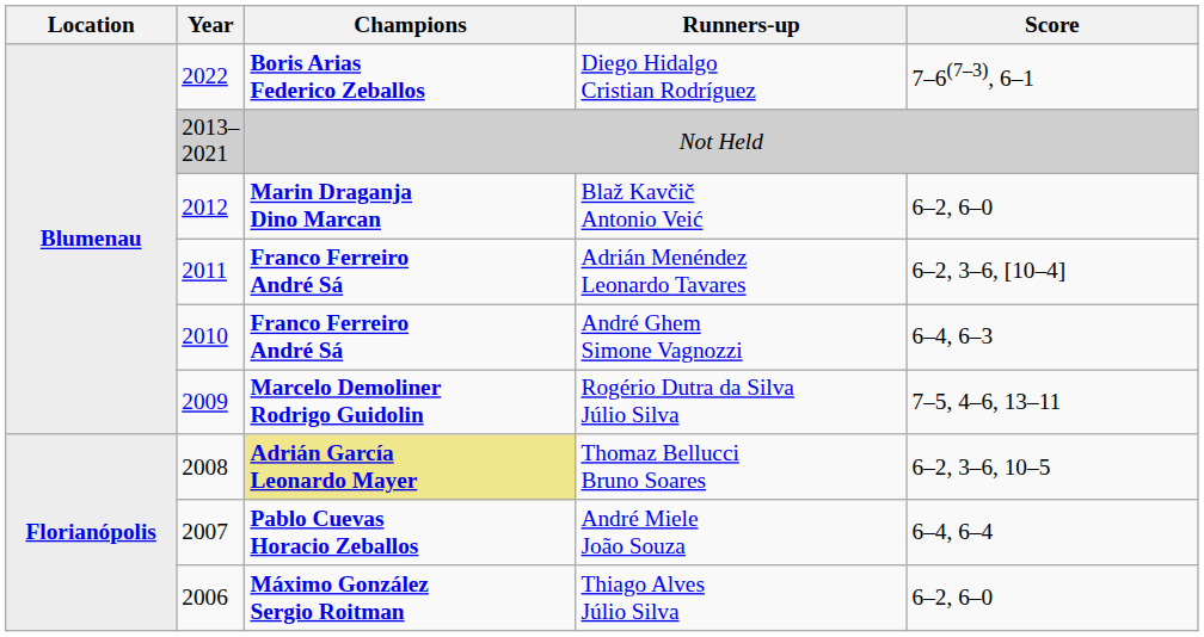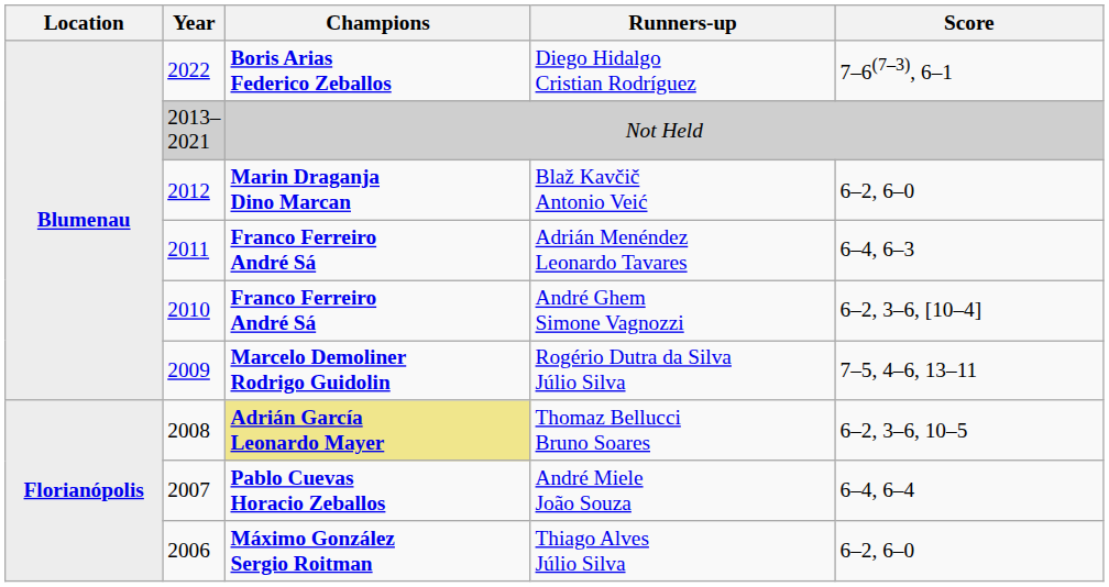Adrián Menéndez Leonardo Tavares | Score: 6–2, 3–6, [10–4] -> 6–4, 6–3
André Ghem Simone Vagnozzi | Score: 6–4, 6–3 -> 6–2, 3–6, [10–4]
